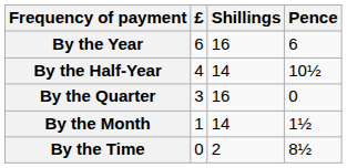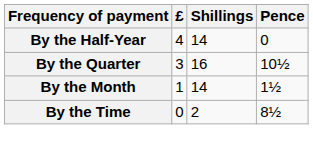- row: By the Year | 6 | 16 | 6
By the Half-Year | Pence: 10½ -> 0
By the Quarter | Pence: 0 -> 10½
